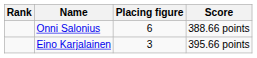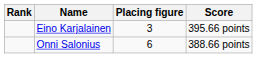rows swapped: Eino Karjalainen <-> Onni Salonius
